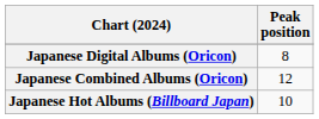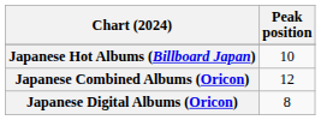rows swapped: Japanese Digital Albums (Oricon) <-> Japanese Hot Albums (Billboard Japan)
